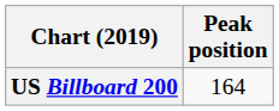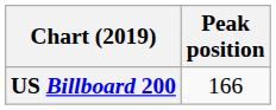US Billboard 200 | Peak position: 164 -> 166
